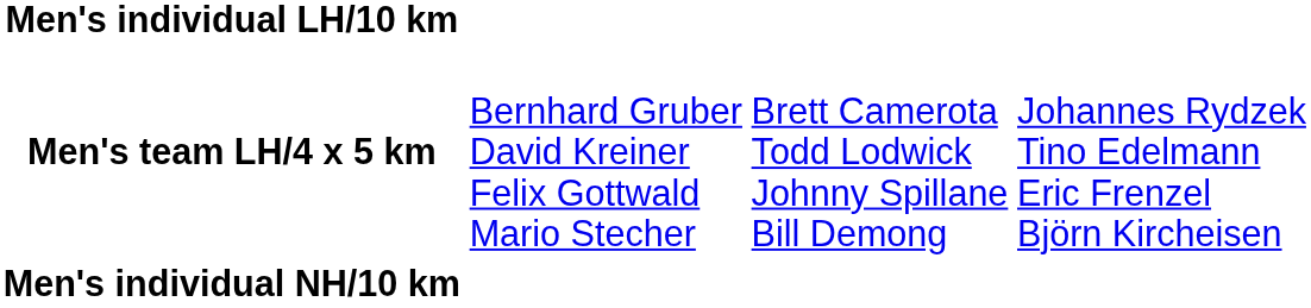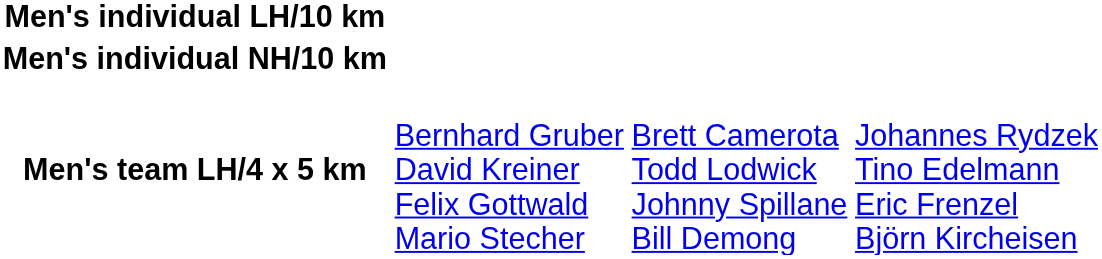rows swapped: Men's individual NH/10 km <-> Men's team LH/4 x 5 km
